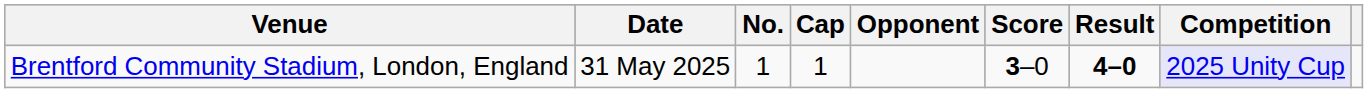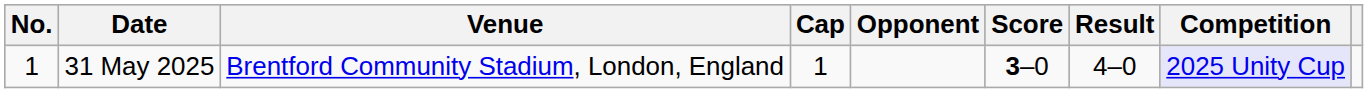columns swapped: No. <-> Venue
31 May 2025 | Result: bold -> normal
